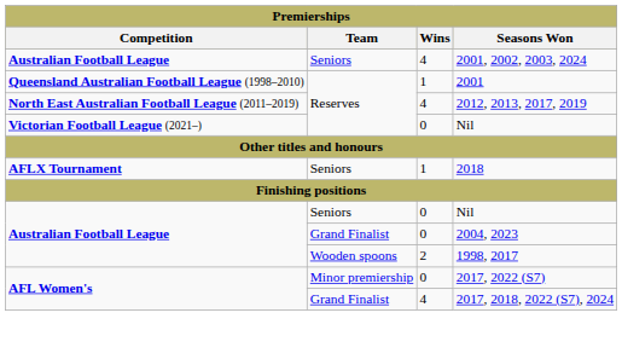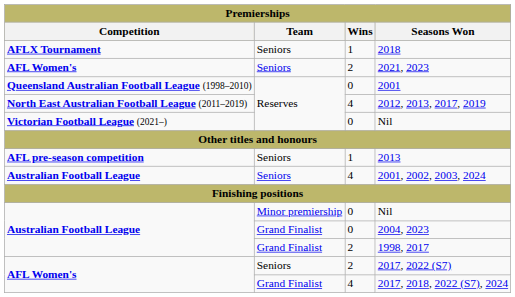rows swapped: 2001, 2002, 2003, 2024 <-> 2018
+ row: AFL Women's | Seniors | 2 | 2021, 2023
2001 | Wins: 1 -> 0
+ row: AFL pre-season competition | Seniors | 1 | 2013
Australian Football League / Nil | Team: Seniors -> Minor premiership
1998, 2017 | Team: Wooden spoons -> Grand Finalist
2017, 2022 (S7) | Team: Minor premiership -> Seniors
2017, 2022 (S7) | Wins: 0 -> 2
